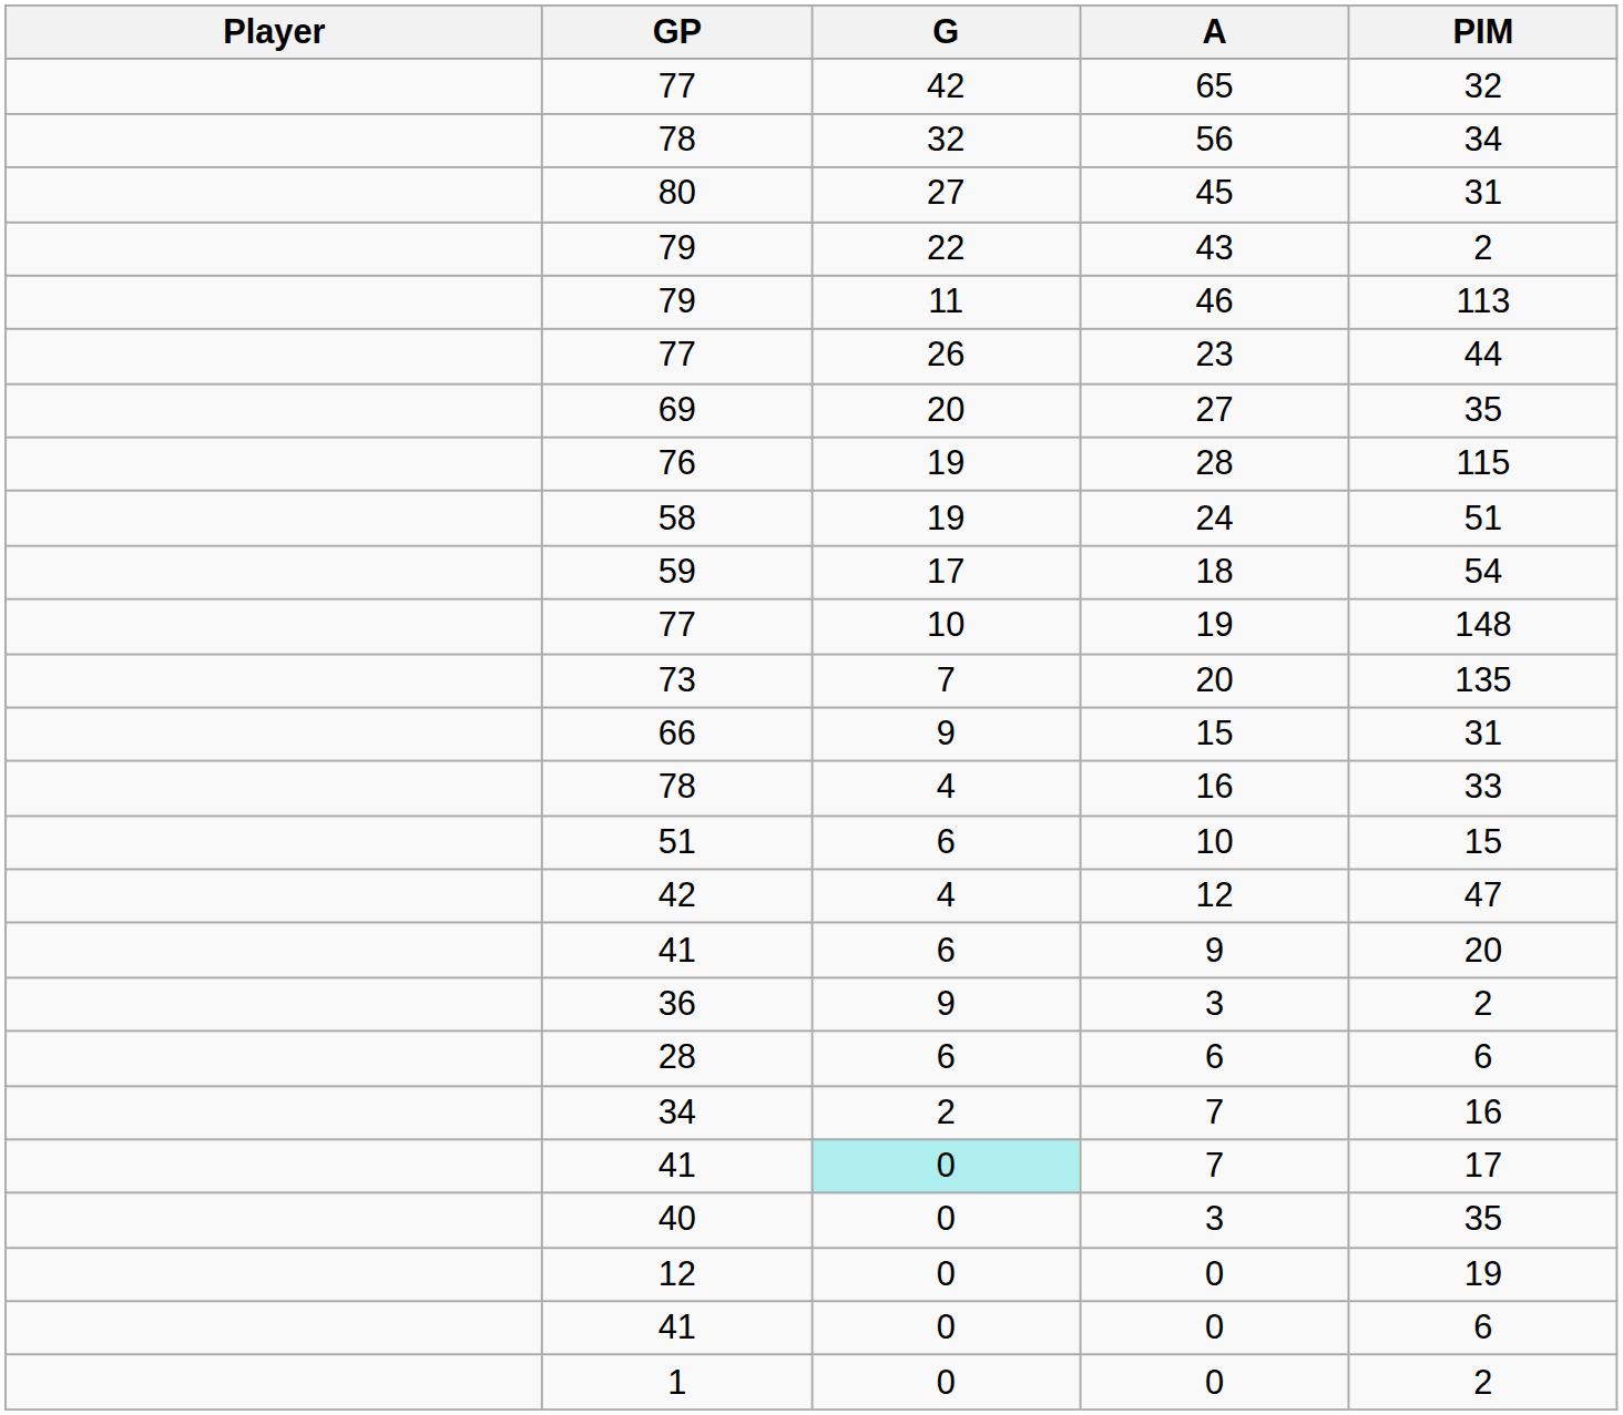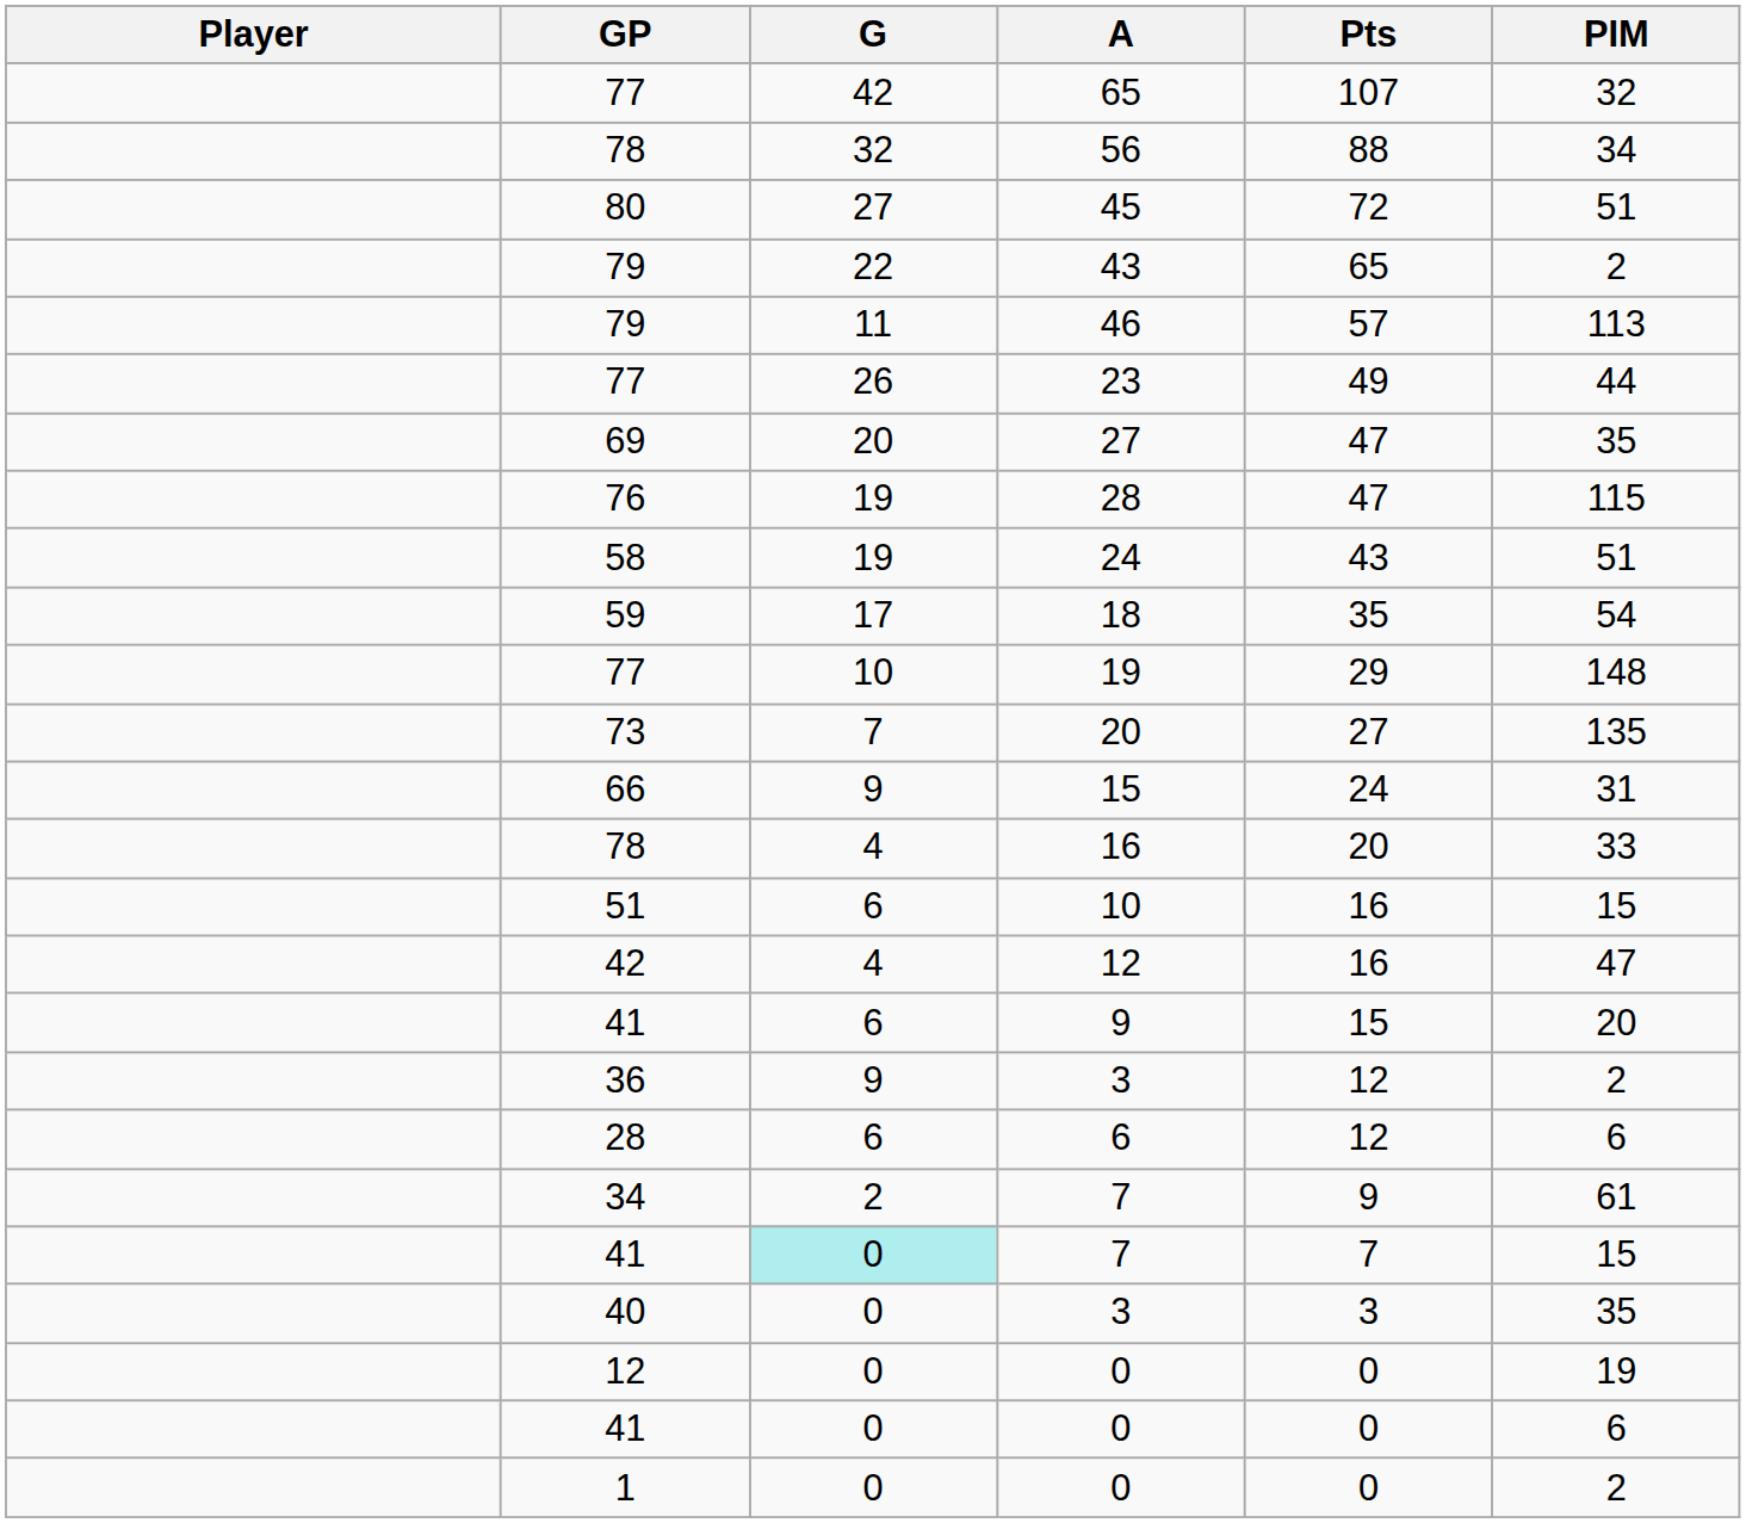+ column: Pts | 107 | 88 | 72 | 65 | 57 | 49 | 47 | 47 | 43 | 35 | 29 | 27 | 24 | 20 | 16 | 16 | 15 | 12 | 12 | 9 | 7 | 3 | 0 | 0 | 0
45 | PIM: 31 -> 51
34 / 7 | PIM: 16 -> 61
41 / 7 | PIM: 17 -> 15
